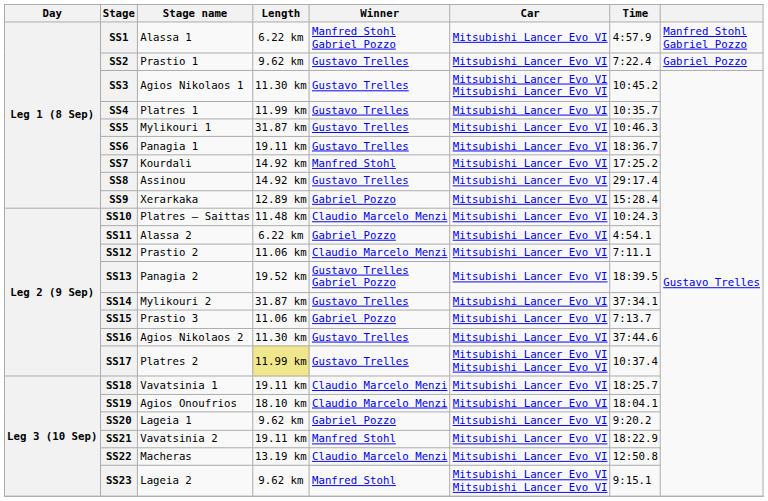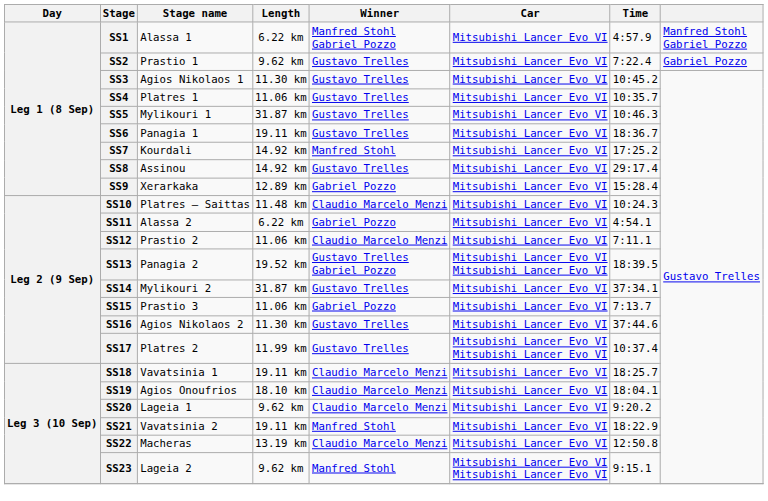SS3 | Car: Mitsubishi Lancer Evo VI Mitsubishi Lancer Evo VI -> Mitsubishi Lancer Evo VI
SS4 | Length: 11.99 km -> 11.06 km
SS13 | Car: Mitsubishi Lancer Evo VI -> Mitsubishi Lancer Evo VI Mitsubishi Lancer Evo VI
SS17 | Length: khaki background -> no background
SS20 | Winner: Gabriel Pozzo -> Claudio Marcelo Menzi
